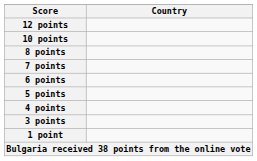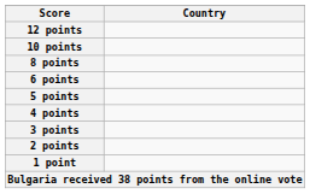- row: 7 points
+ row: 2 points
